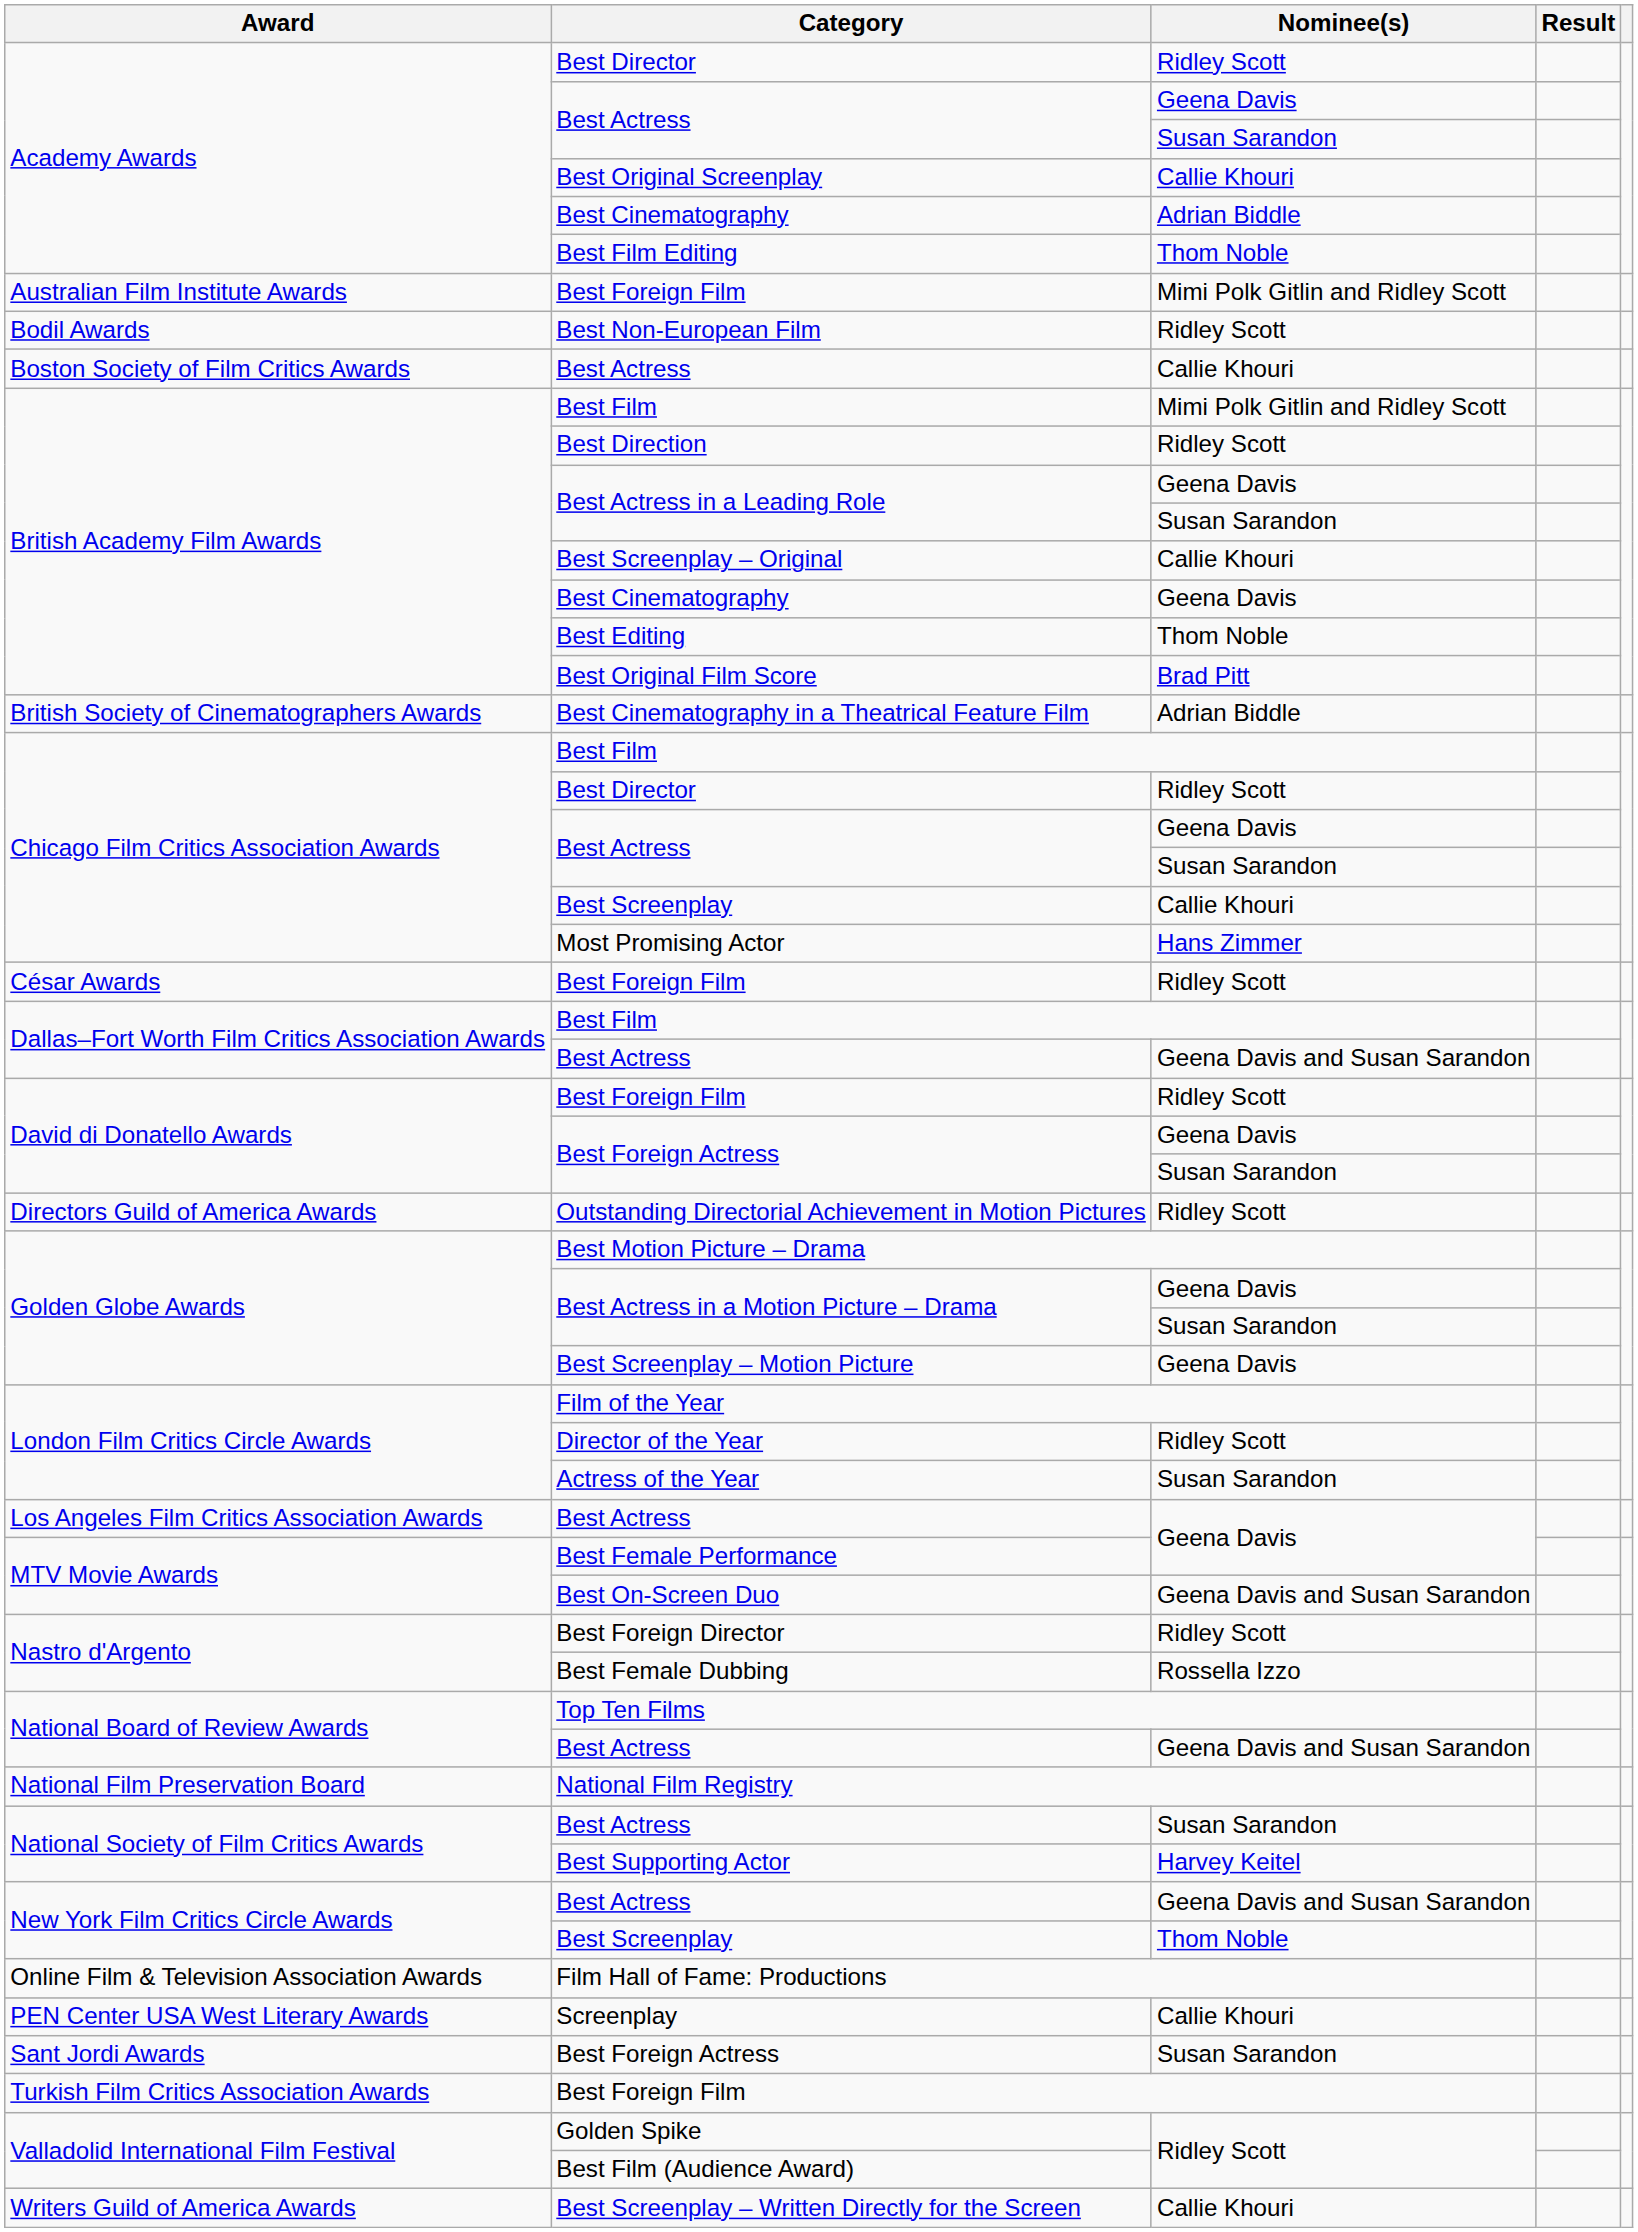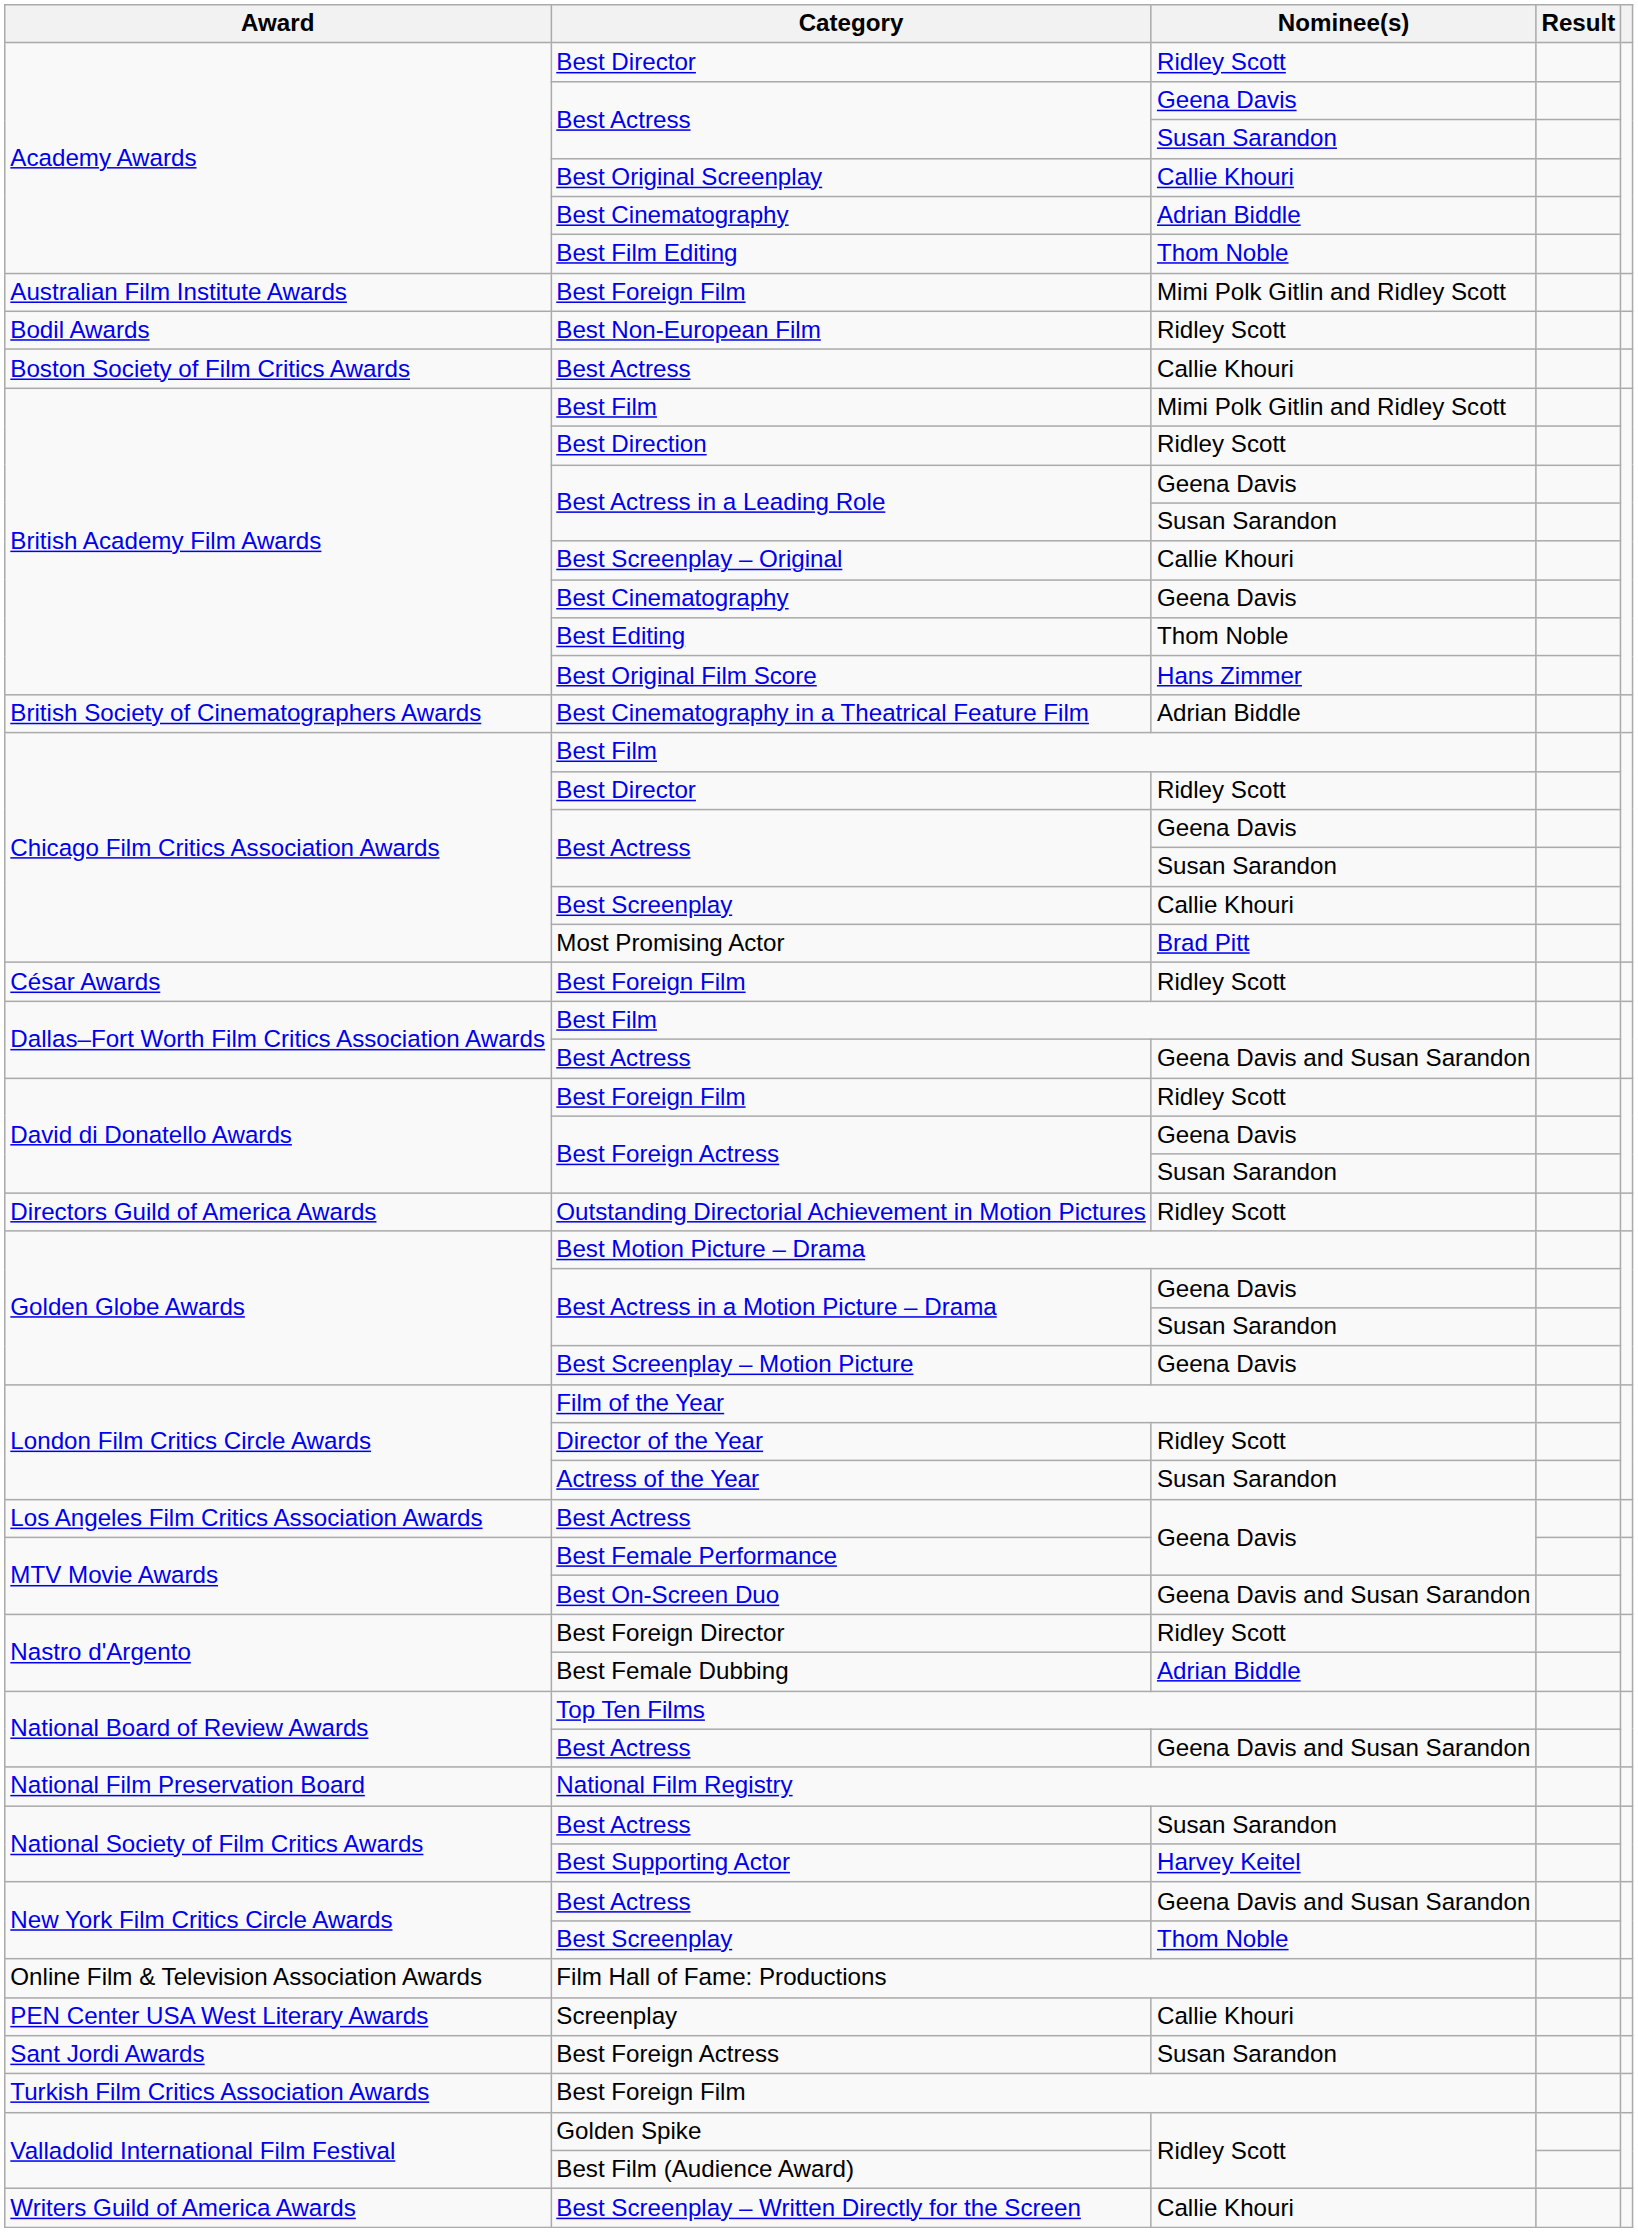Best Original Film Score | Nominee(s): Brad Pitt -> Hans Zimmer
Most Promising Actor | Nominee(s): Hans Zimmer -> Brad Pitt
Best Female Dubbing | Nominee(s): Rossella Izzo -> Adrian Biddle
